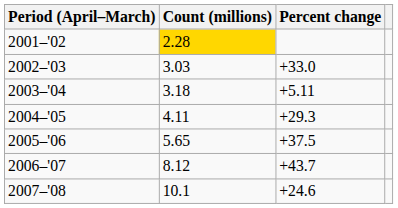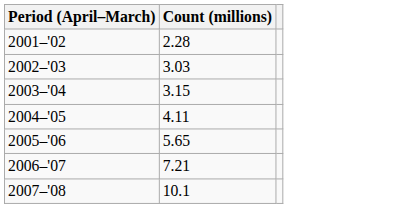- column: Percent change | +33.0 | +5.11 | +29.3 | +37.5 | +43.7 | +24.6
2001–'02 | Count (millions): gold background -> no background
2003–'04 | Count (millions): 3.18 -> 3.15
2006–'07 | Count (millions): 8.12 -> 7.21
